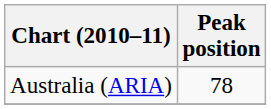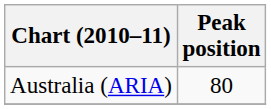Australia (ARIA) | Peak position: 78 -> 80
